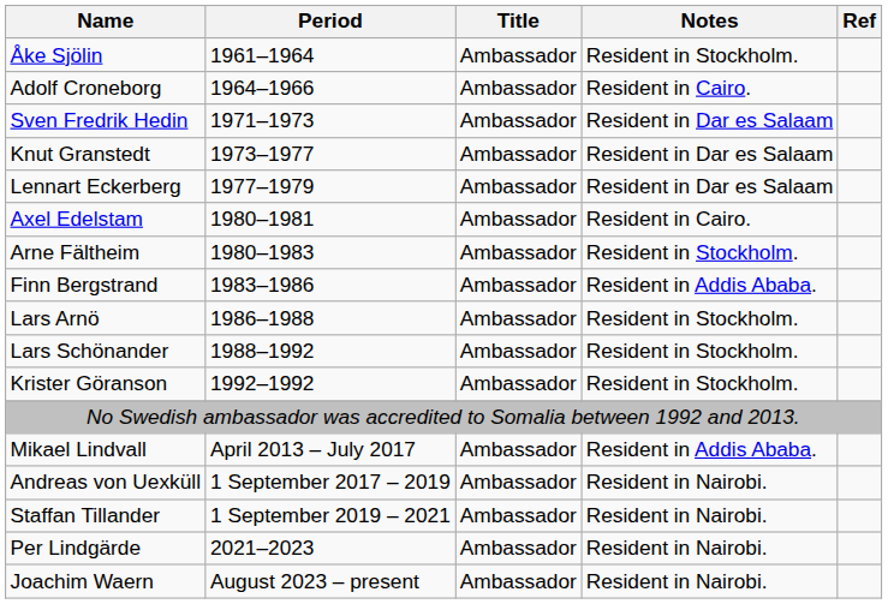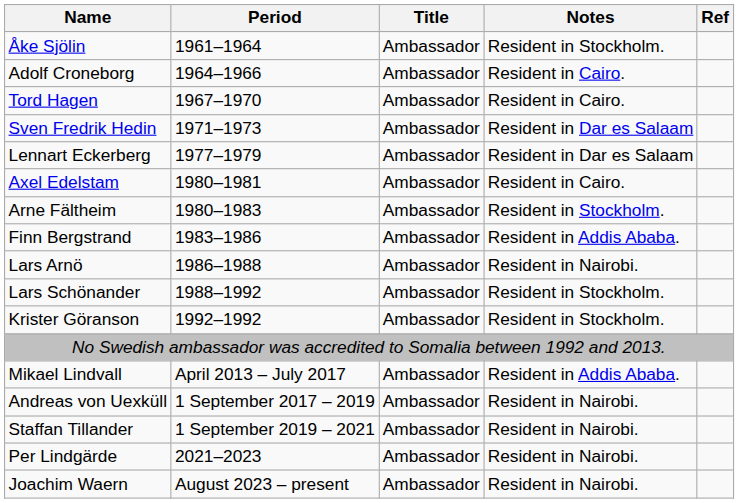+ row: Tord Hagen | 1967–1970 | Ambassador | Resident in Cairo.
- row: Knut Granstedt | 1973–1977 | Ambassador | Resident in Dar es Salaam
Lars Arnö | Notes: Resident in Stockholm. -> Resident in Nairobi.
